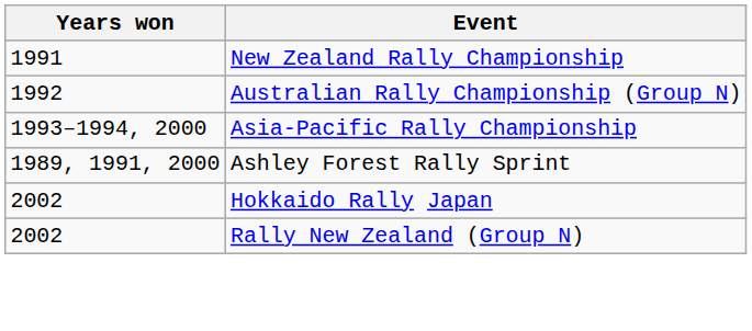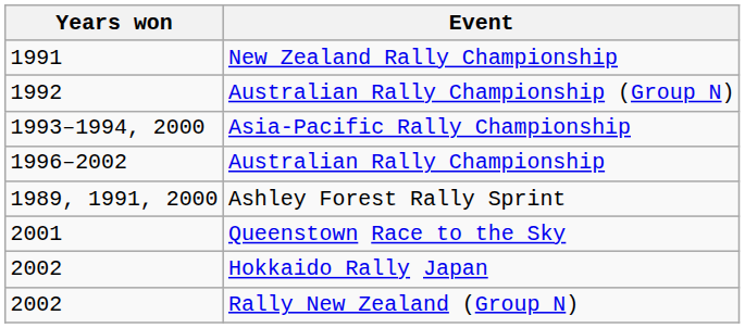+ row: 1996–2002 | Australian Rally Championship
+ row: 2001 | Queenstown Race to the Sky
